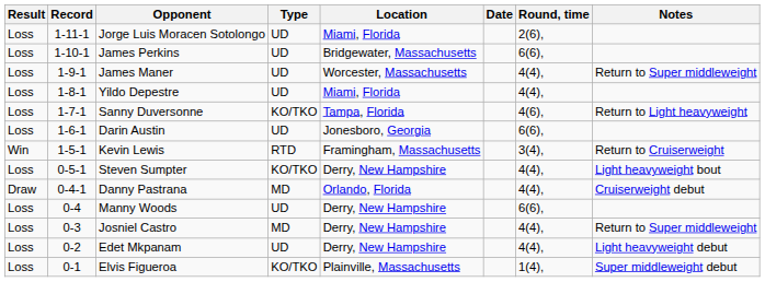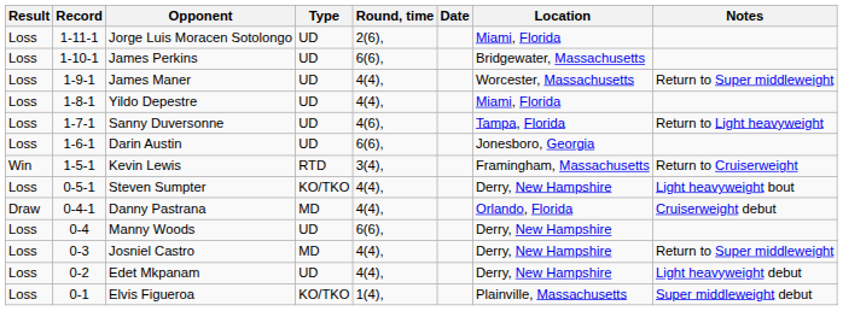columns swapped: Round, time <-> Location
Sanny Duversonne | Type: KO/TKO -> UD
